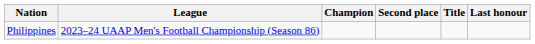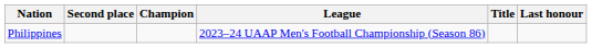columns swapped: League <-> Second place
